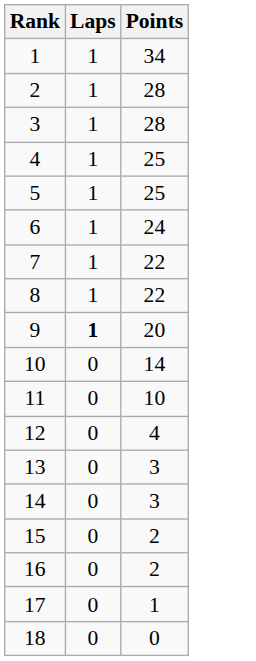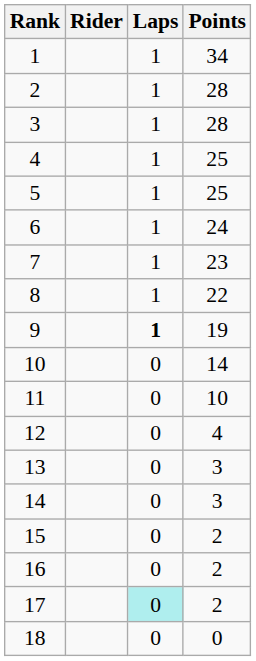+ column: Rider
7 | Points: 22 -> 23
9 | Points: 20 -> 19
17 | Laps: no background -> paleturquoise background
17 | Points: 1 -> 2
